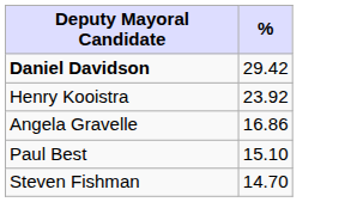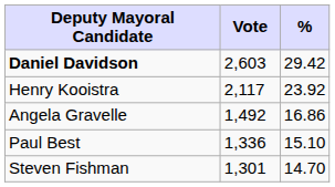+ column: Vote | 2,603 | 2,117 | 1,492 | 1,336 | 1,301
